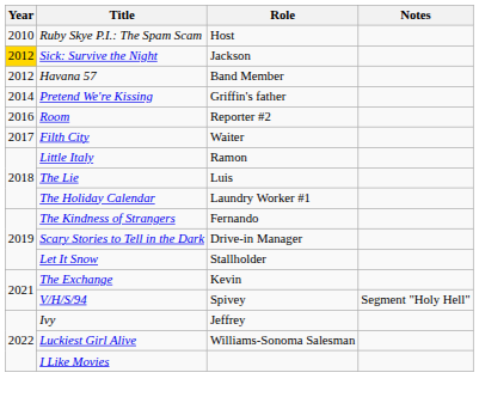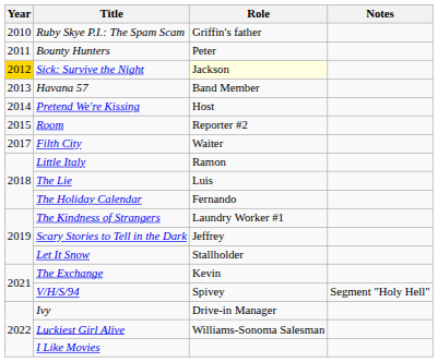Ruby Skye P.I.: The Spam Scam | Role: Host -> Griffin's father
+ row: 2011 | Bounty Hunters | Peter
Sick: Survive the Night | Role: no background -> lightyellow background
Havana 57 | Year: 2012 -> 2013
Pretend We're Kissing | Role: Griffin's father -> Host
Room | Year: 2016 -> 2015
The Holiday Calendar | Role: Laundry Worker #1 -> Fernando
The Kindness of Strangers | Role: Fernando -> Laundry Worker #1
Scary Stories to Tell in the Dark | Role: Drive-in Manager -> Jeffrey
Ivy | Role: Jeffrey -> Drive-in Manager
